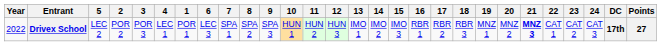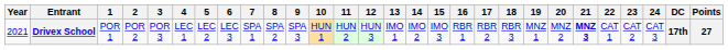columns swapped: 1 <-> 5
Drivex School | Year: 2022 -> 2021
